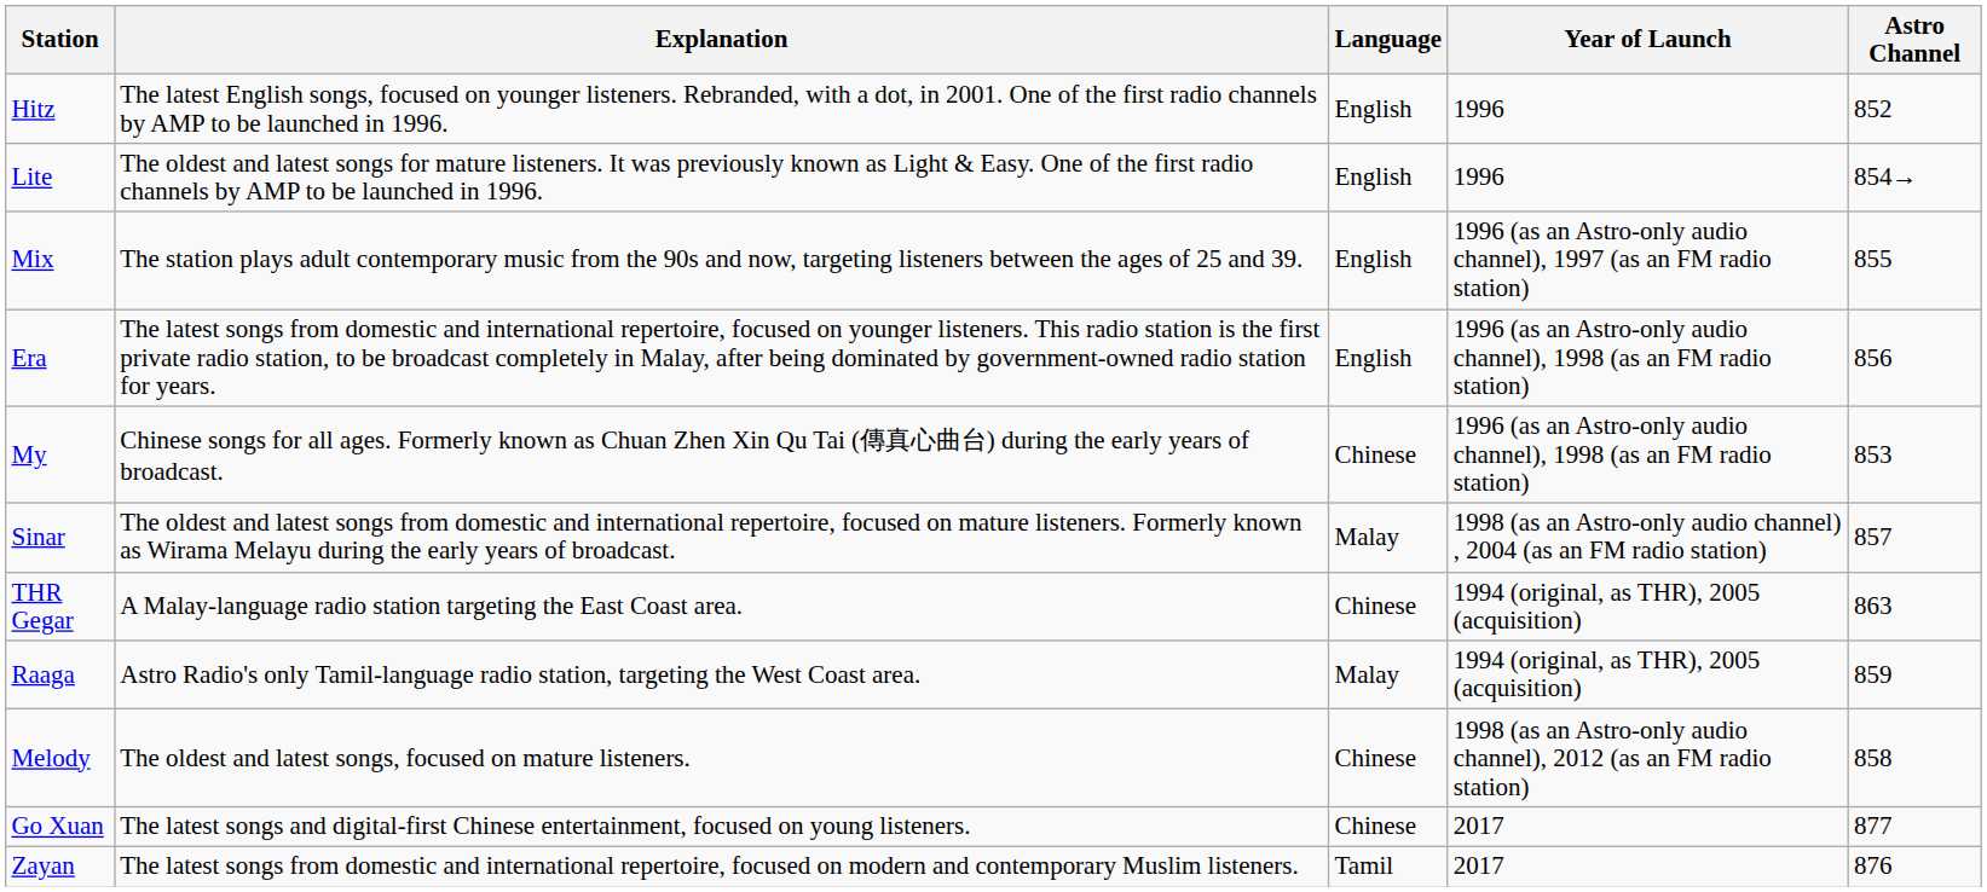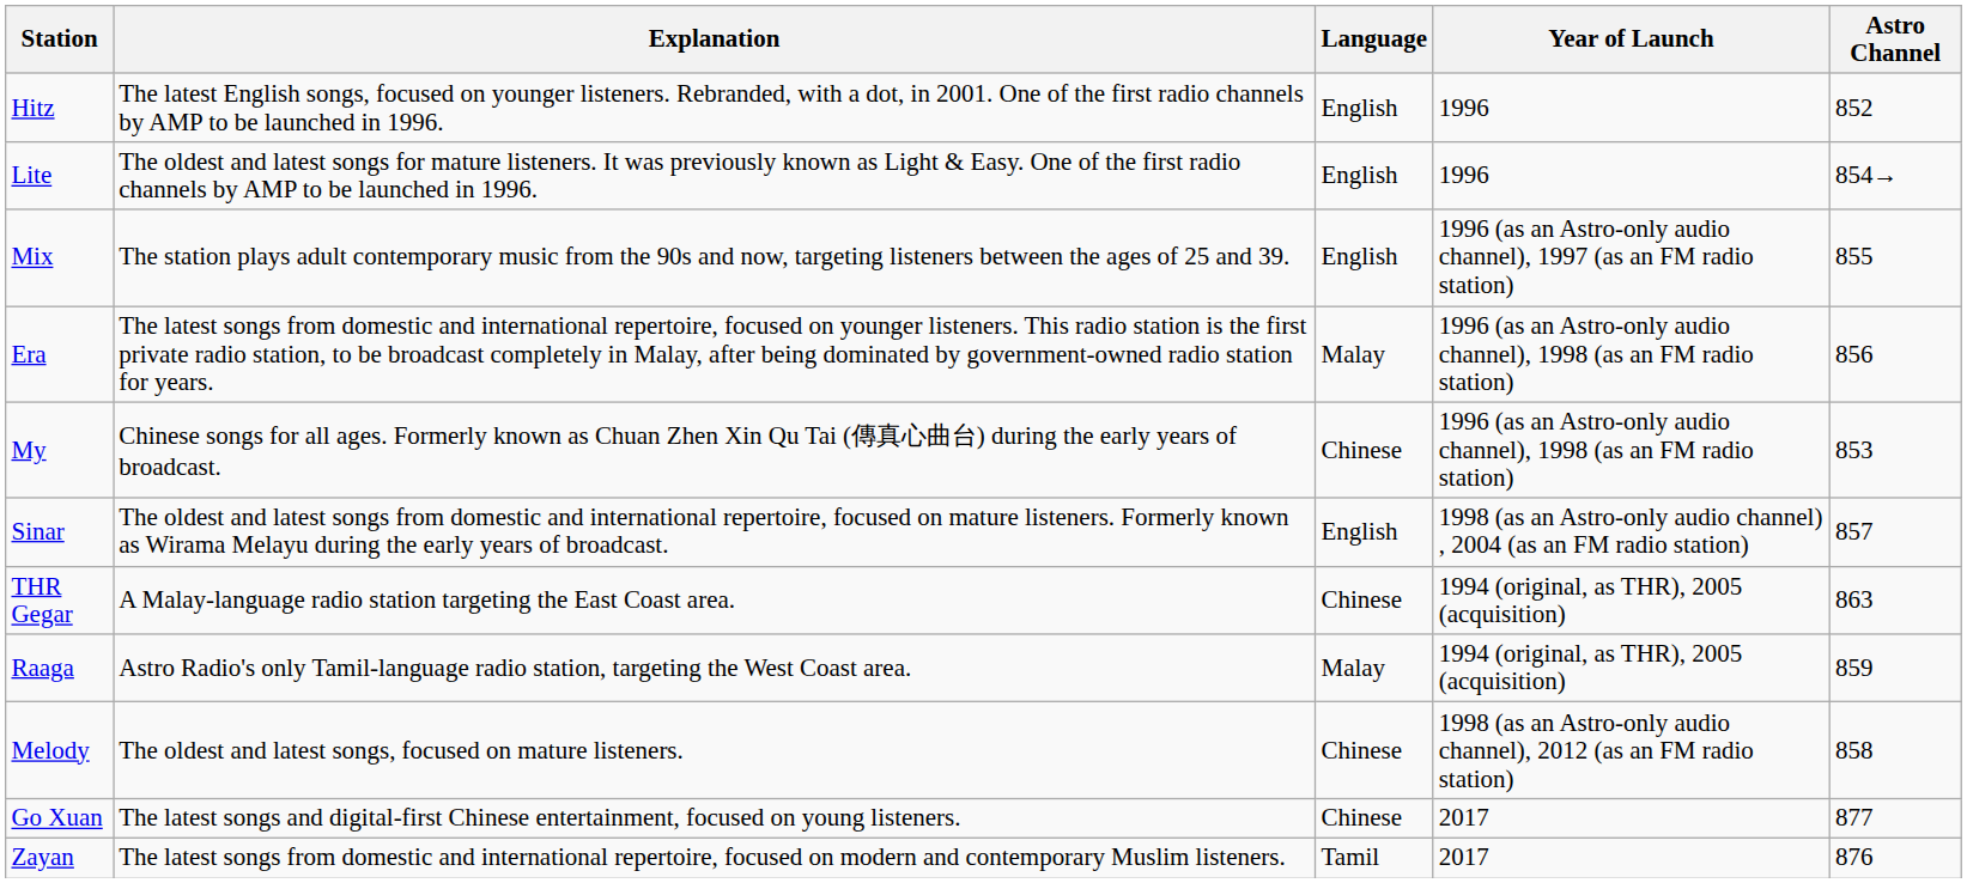Era | Language: English -> Malay
Sinar | Language: Malay -> English
